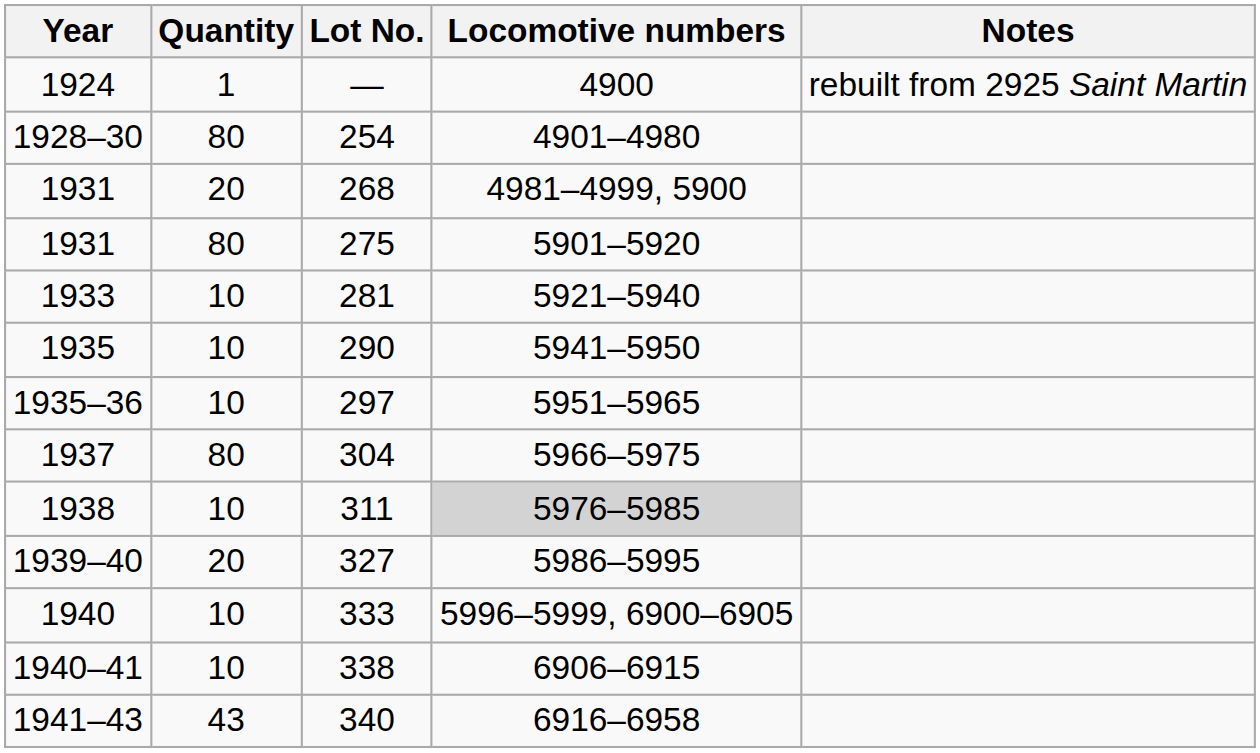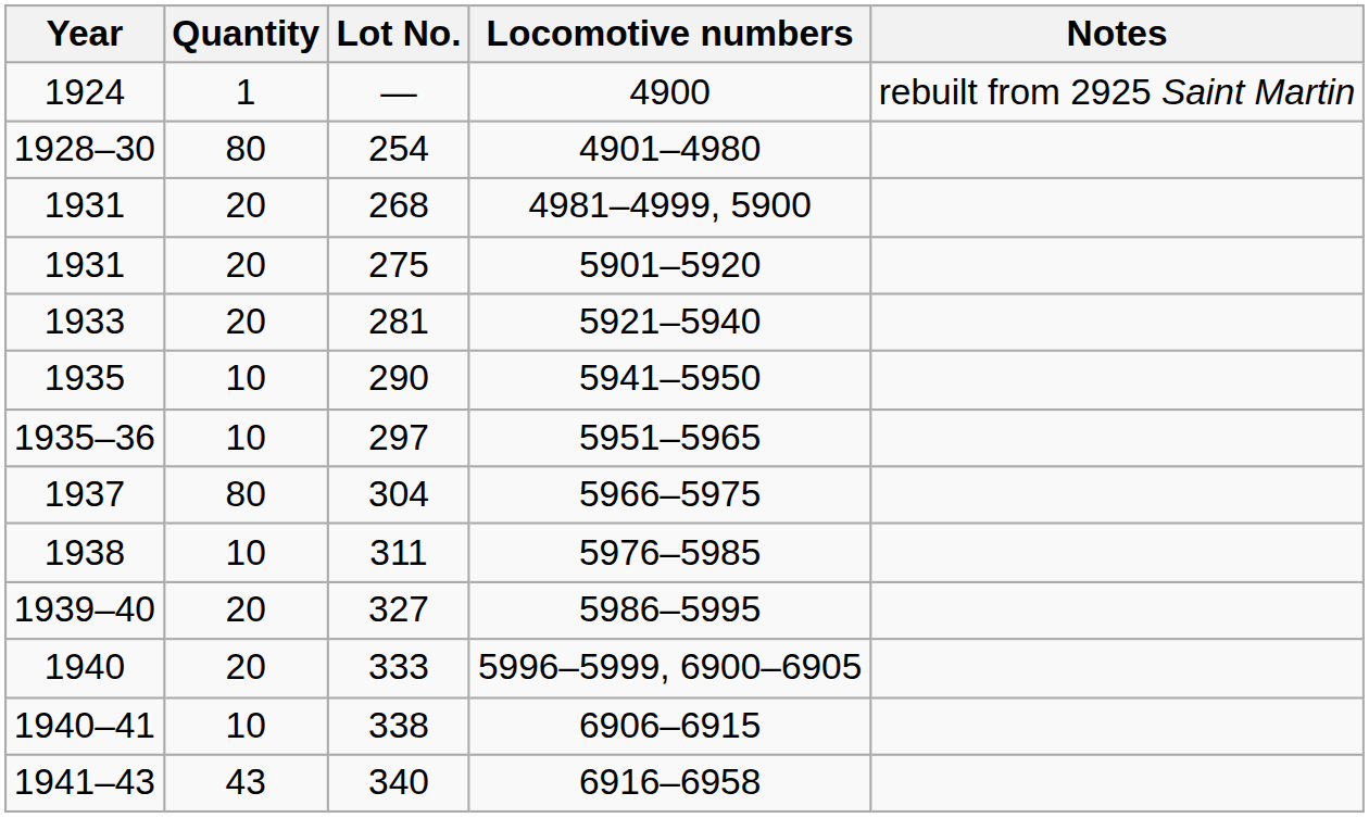275 | Quantity: 80 -> 20
281 | Quantity: 10 -> 20
311 | Locomotive numbers: lightgrey background -> no background
333 | Quantity: 10 -> 20
